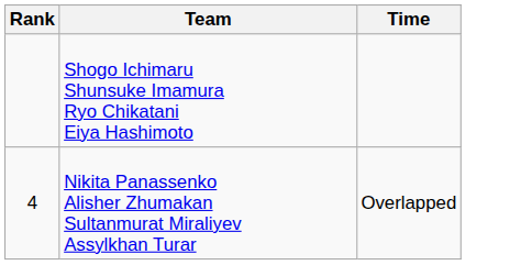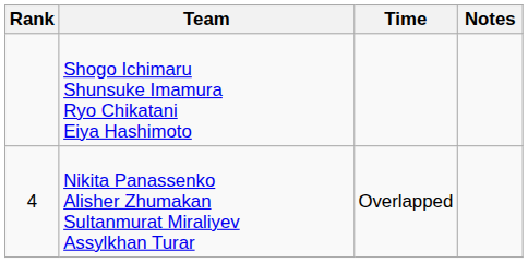+ column: Notes
